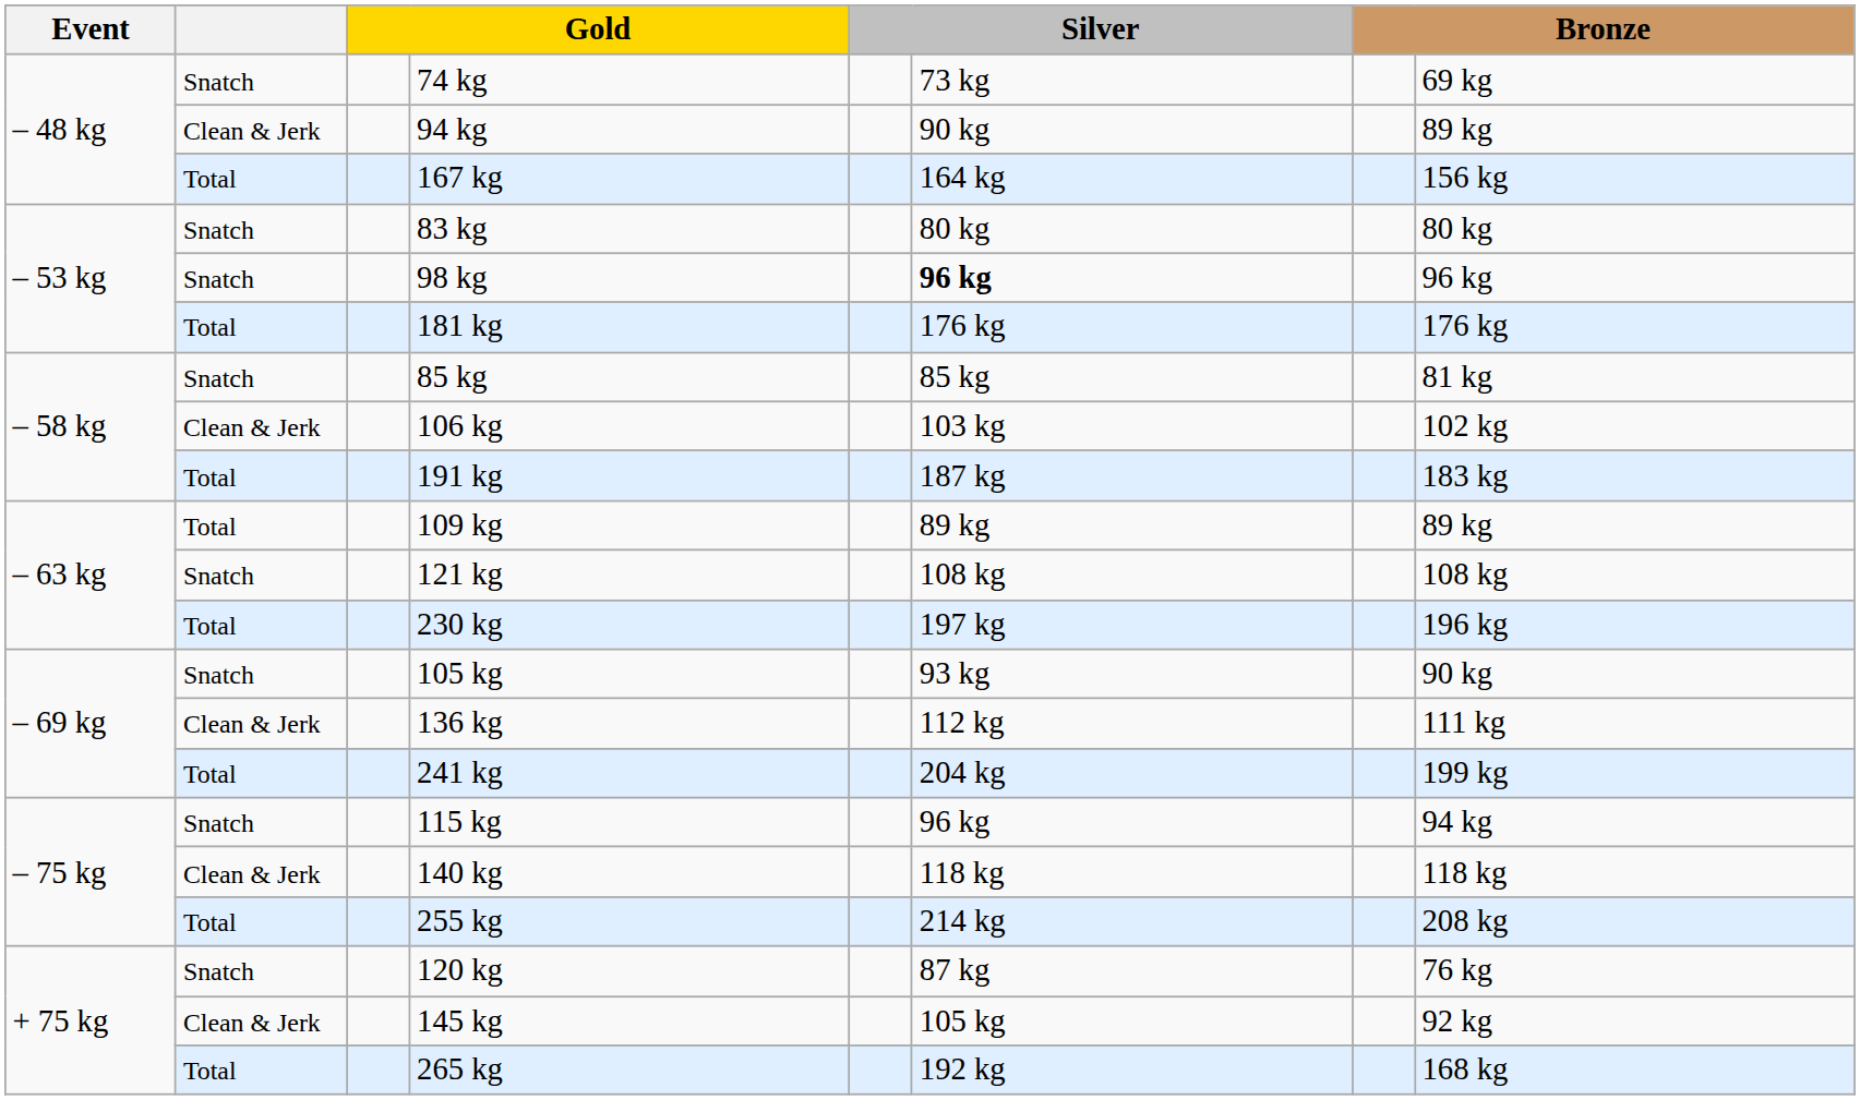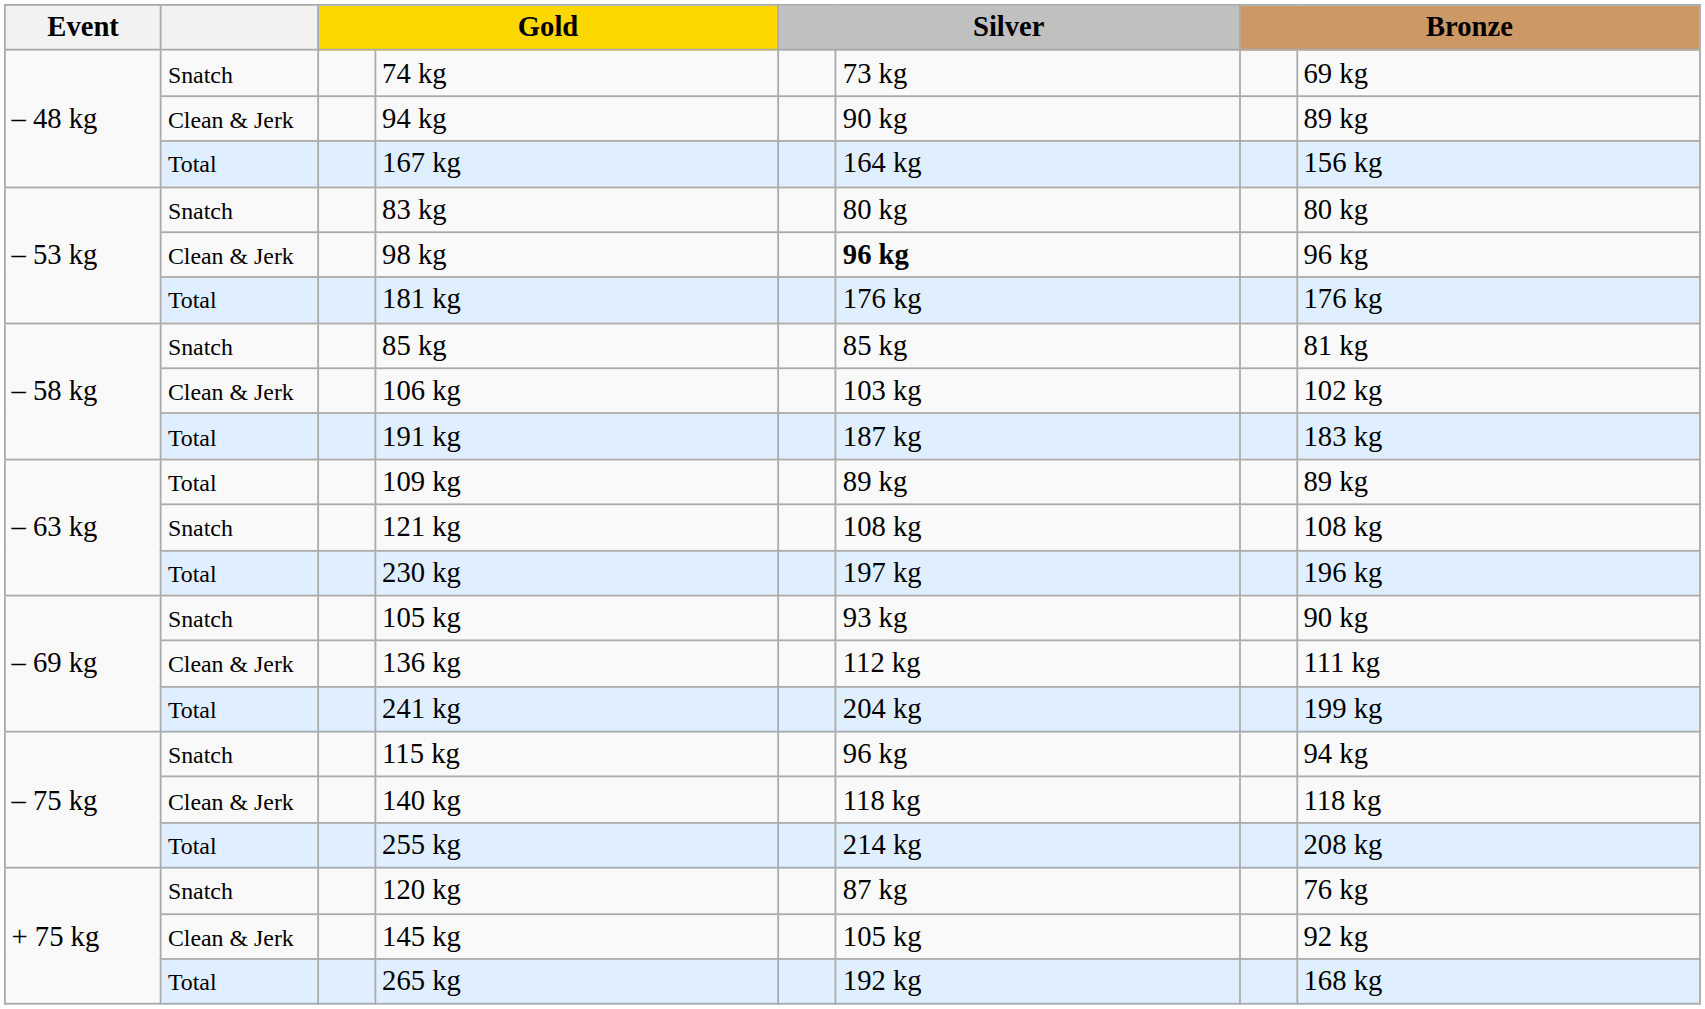98 kg | column 2: Snatch -> Clean & Jerk
